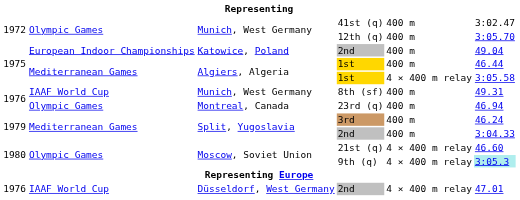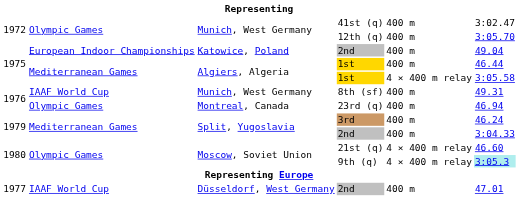Düsseldorf, West Germany / 2nd | column 1: 1976 -> 1977
Düsseldorf, West Germany / 2nd | column 5: 4 × 400 m relay -> 400 m
